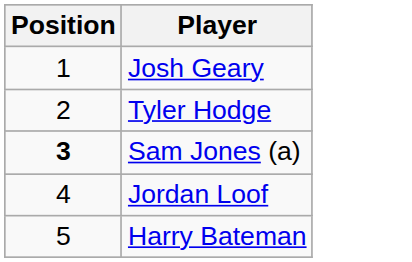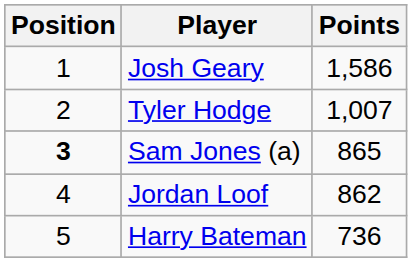+ column: Points | 1,586 | 1,007 | 865 | 862 | 736
